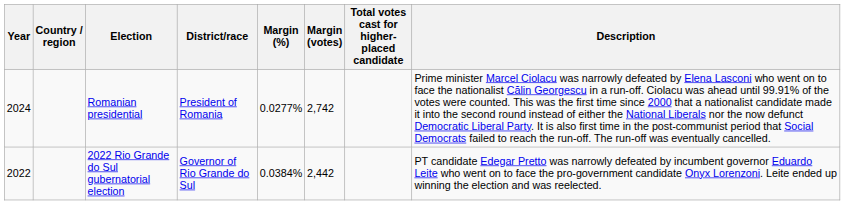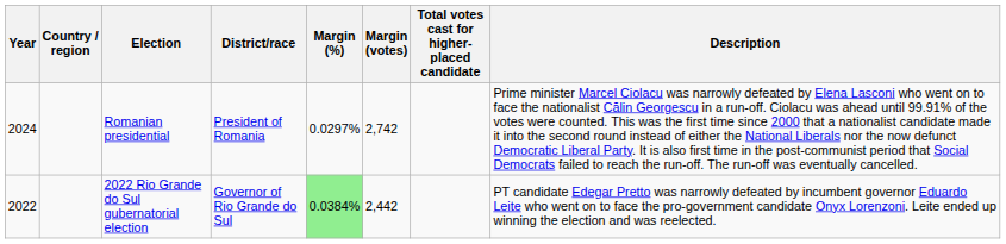Romanian presidential | Margin (%): 0.0277% -> 0.0297%
2022 Rio Grande do Sul gubernatorial election | Margin (%): no background -> lightgreen background
